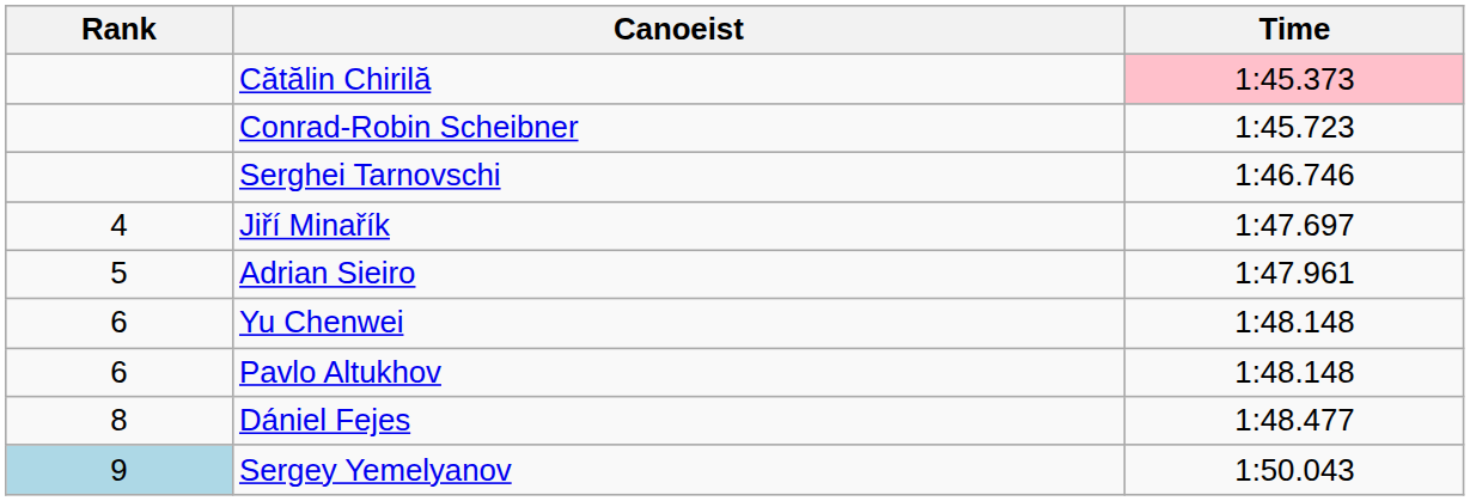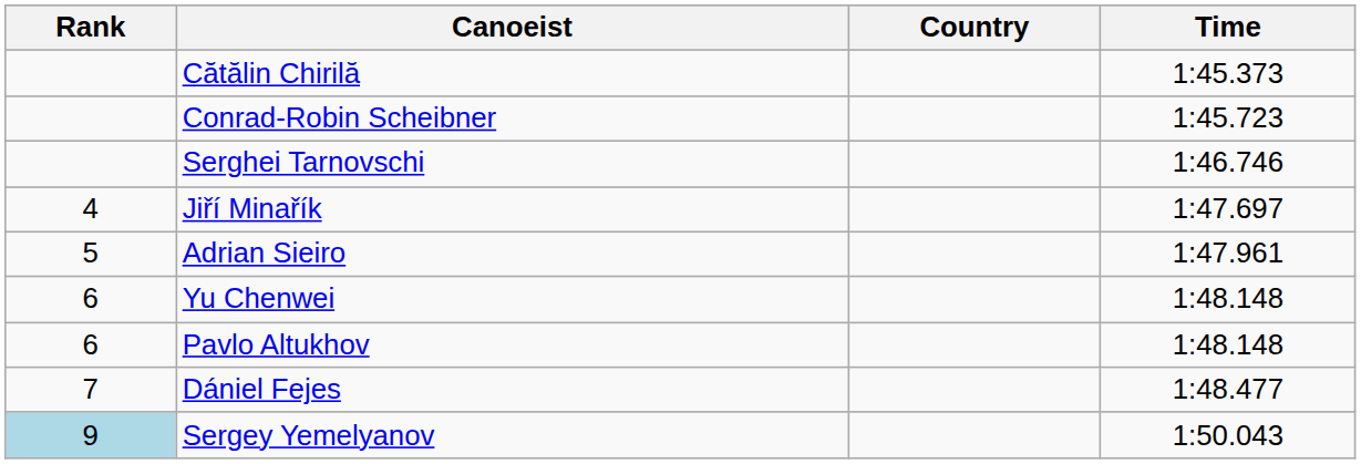+ column: Country
Cătălin Chirilă | Time: pink background -> no background
Dániel Fejes | Rank: 8 -> 7
